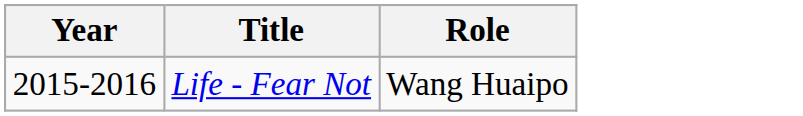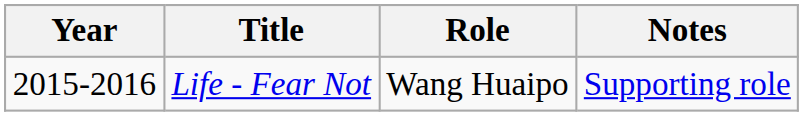+ column: Notes | Supporting role
